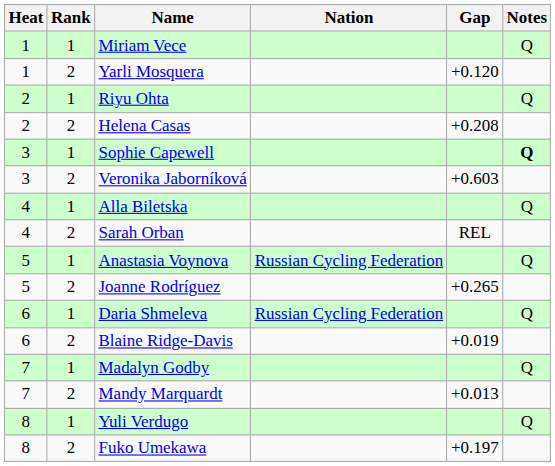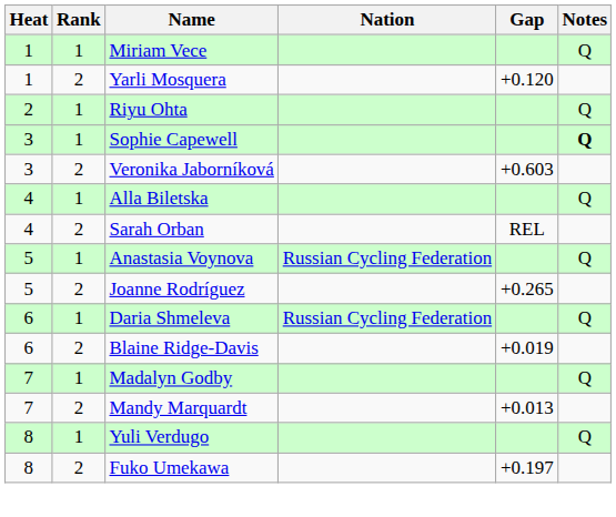- row: 2 | 2 | Helena Casas | +0.208
